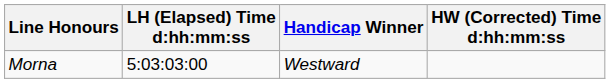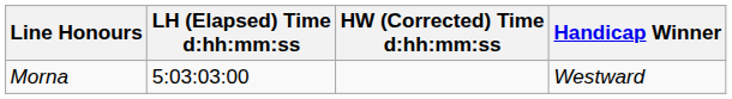columns swapped: Handicap Winner <-> HW (Corrected) Time d:hh:mm:ss
